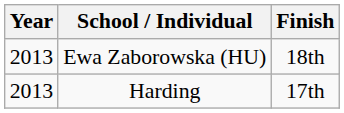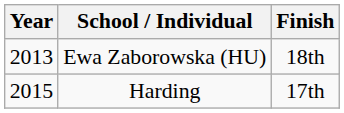Harding | Year: 2013 -> 2015
